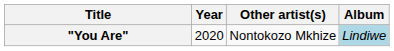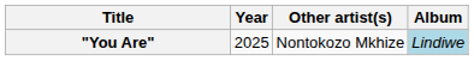"You Are" | Year: 2020 -> 2025
